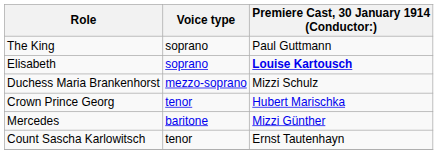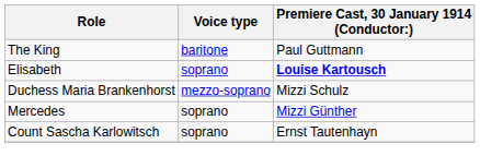The King | Voice type: soprano -> baritone
- row: Crown Prince Georg | tenor | Hubert Marischka
Mercedes | Voice type: baritone -> soprano
Count Sascha Karlowitsch | Voice type: tenor -> soprano
